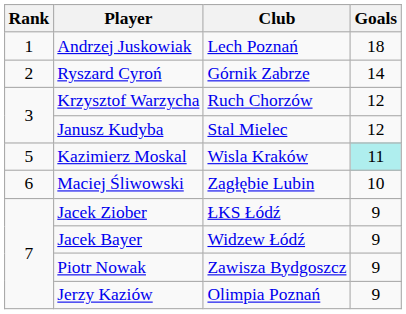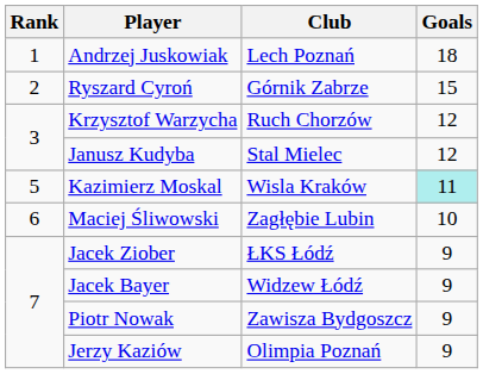Ryszard Cyroń | Goals: 14 -> 15
